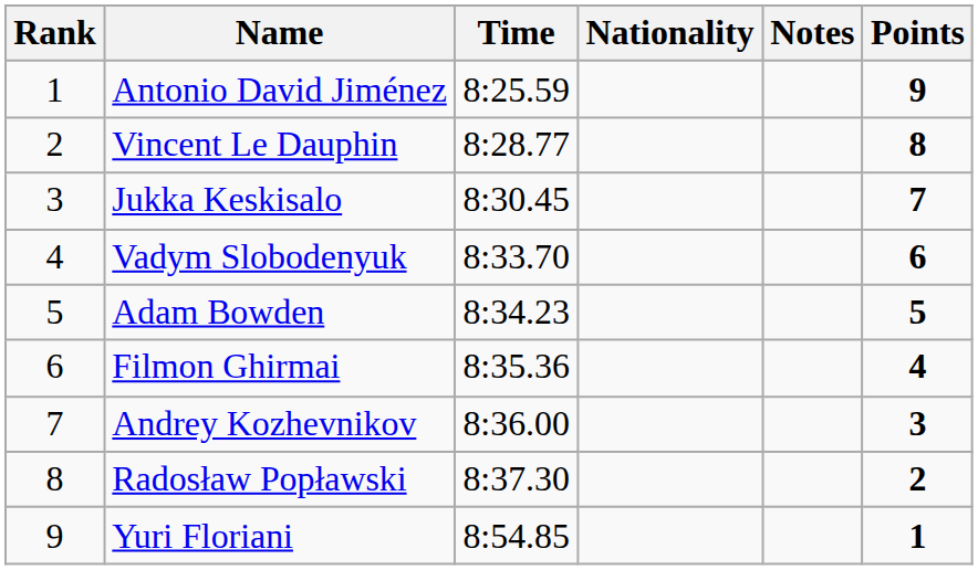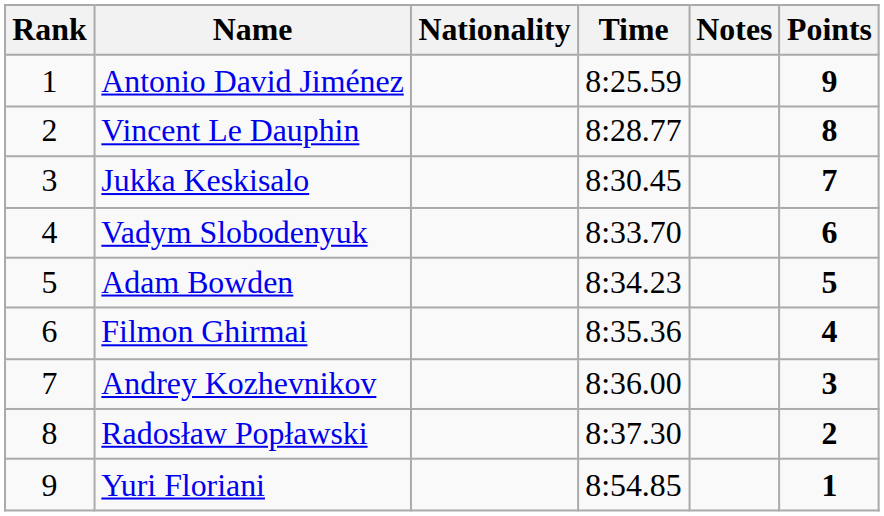columns swapped: Nationality <-> Time
